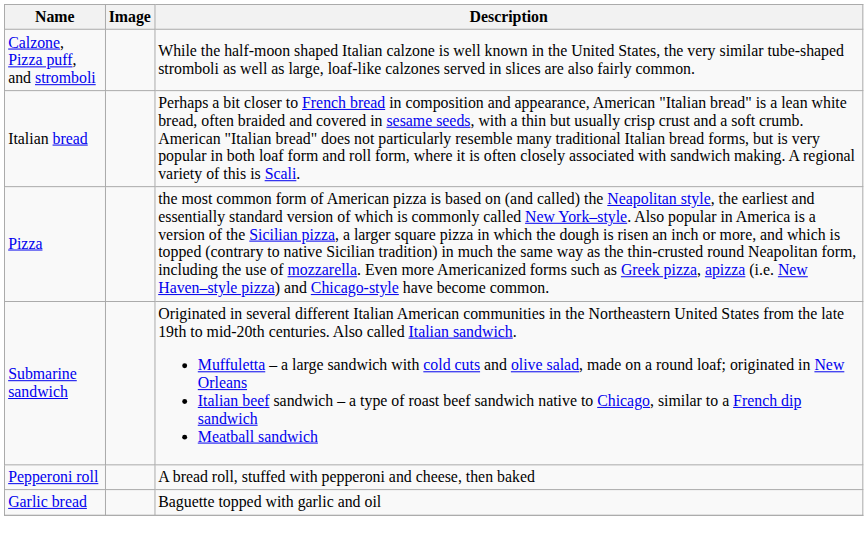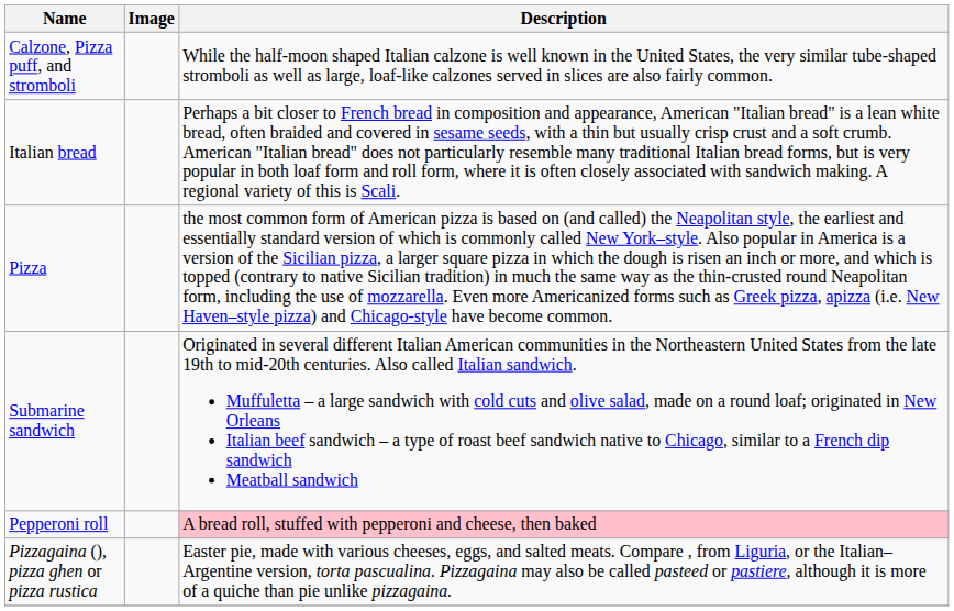Pepperoni roll | Description: no background -> pink background
+ row: Pizzagaina (), pizza ghen or pizza rustica | Easter pie, made with various cheeses, eggs, and salted meats. Compare , from Liguria, or the Italian–Argentine version, torta pascualina. Pizzagaina may also be called pasteed or pastiere, although it is more of a quiche than pie unlike pizzagaina.
- row: Garlic bread | Baguette topped with garlic and oil
